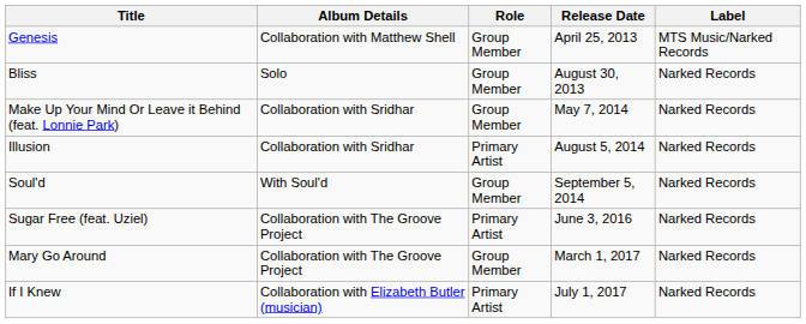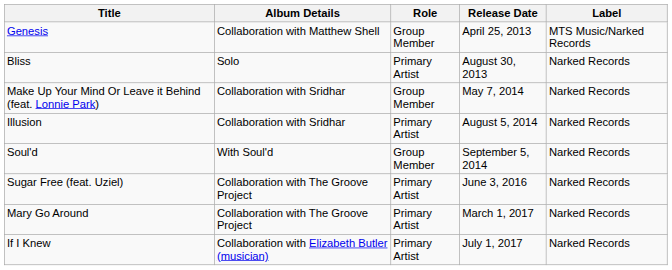Bliss | Role: Group Member -> Primary Artist
Mary Go Around | Role: Group Member -> Primary Artist
